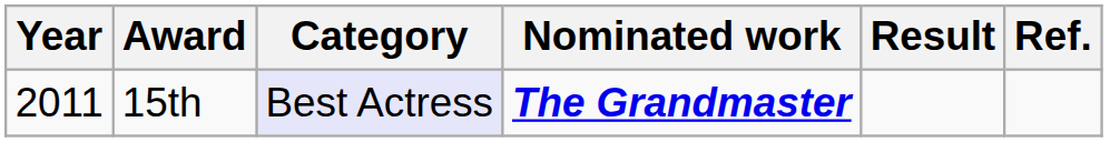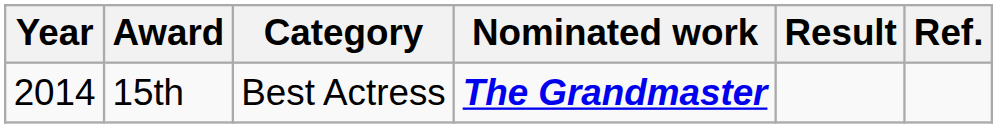15th | Year: 2011 -> 2014
15th | Category: lavender background -> no background
